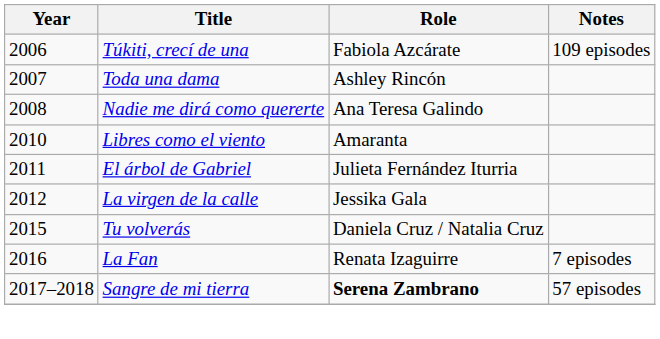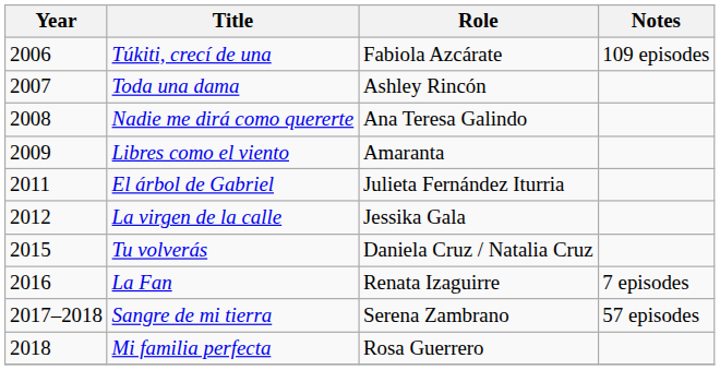Libres como el viento | Year: 2010 -> 2009
Sangre de mi tierra | Role: bold -> normal
+ row: 2018 | Mi familia perfecta | Rosa Guerrero
